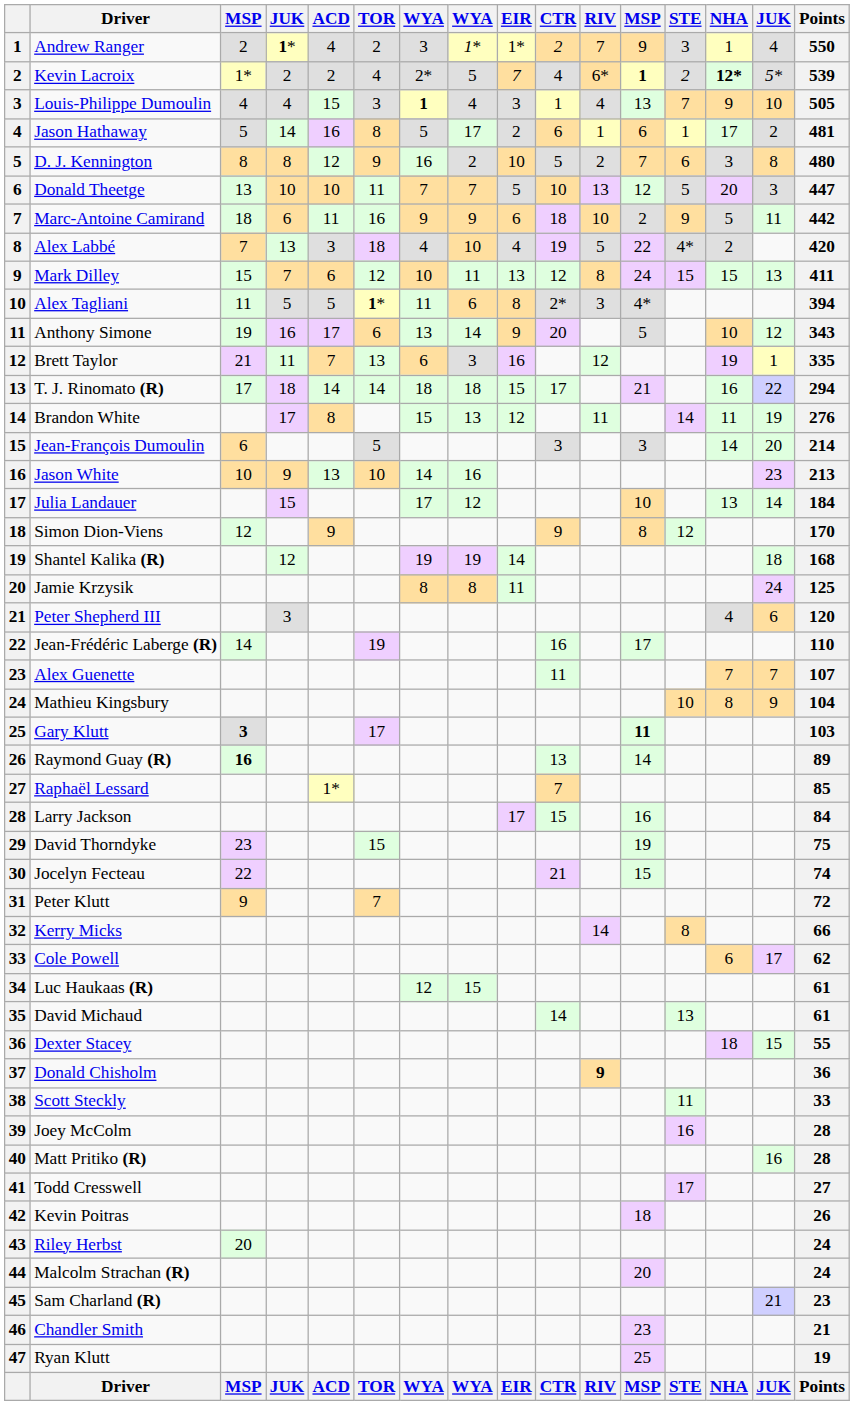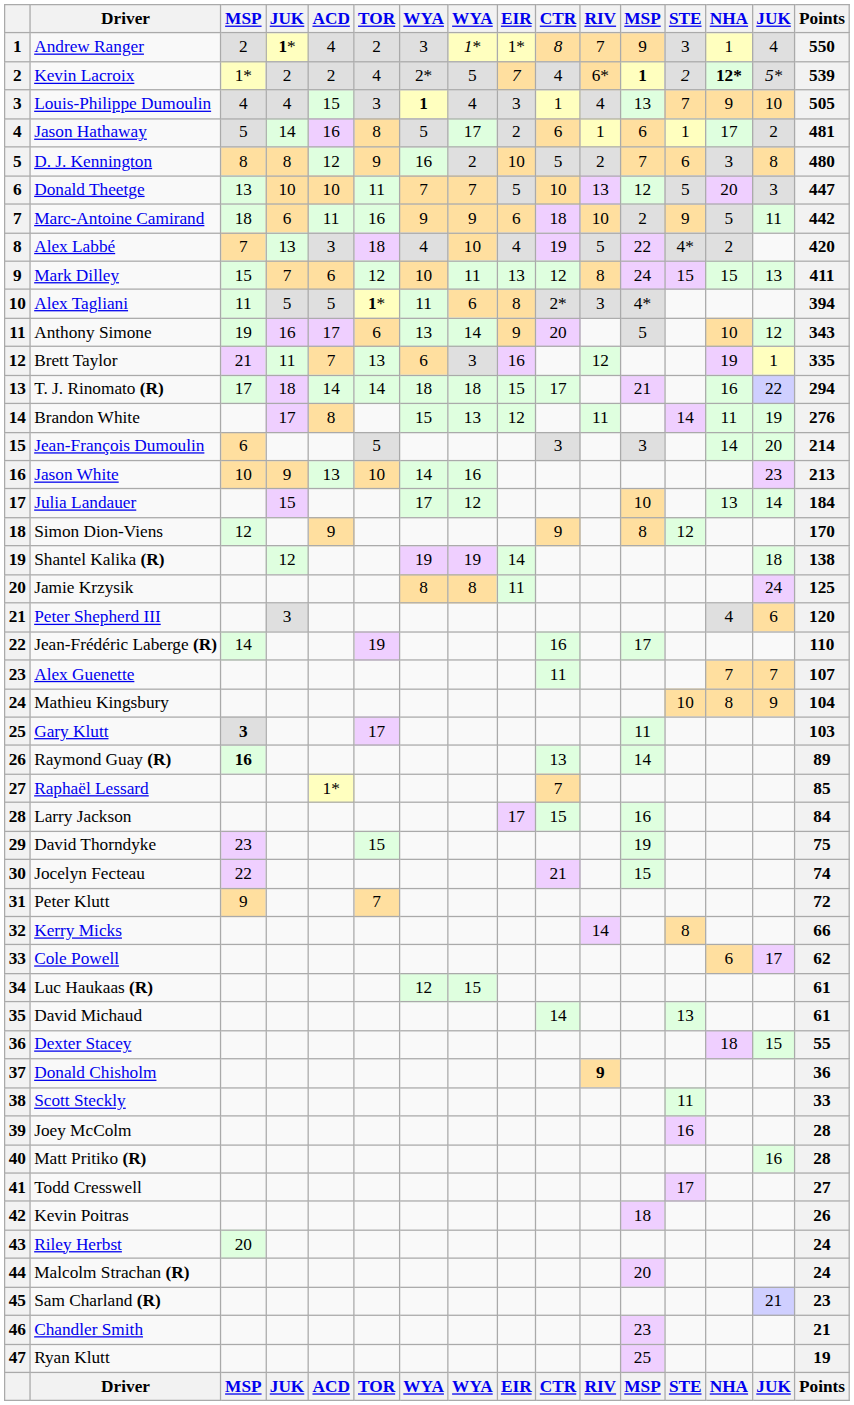Andrew Ranger | CTR: 2 -> 8
Shantel Kalika (R) | Points: 168 -> 138
Gary Klutt | column 12: bold -> normal
